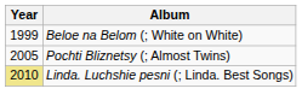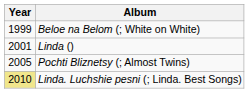+ row: 2001 | Linda ()
